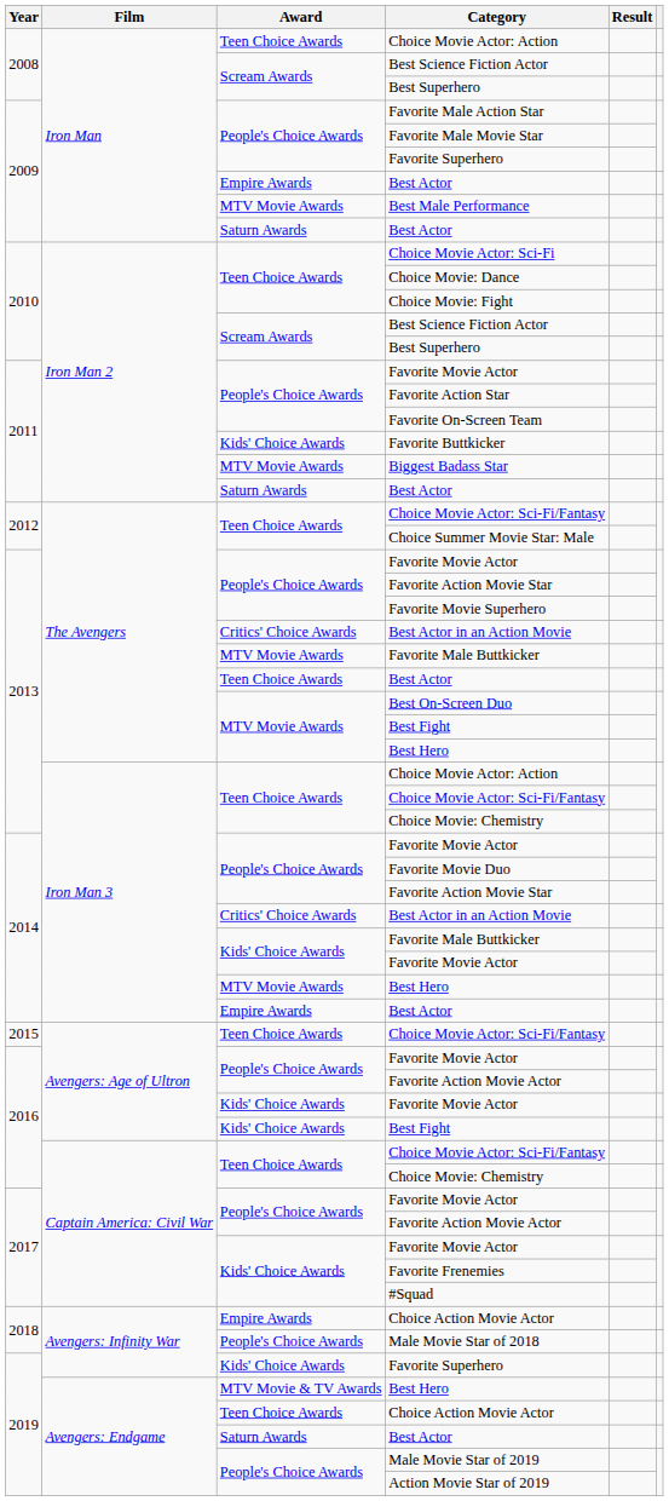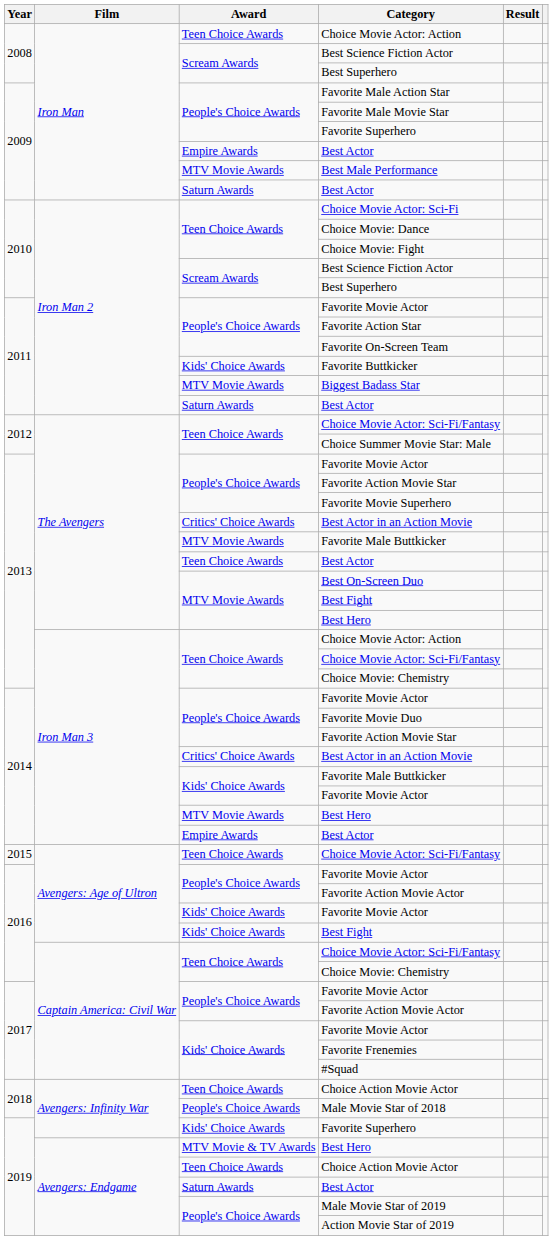2018 / Choice Action Movie Actor | Award: Empire Awards -> Teen Choice Awards
